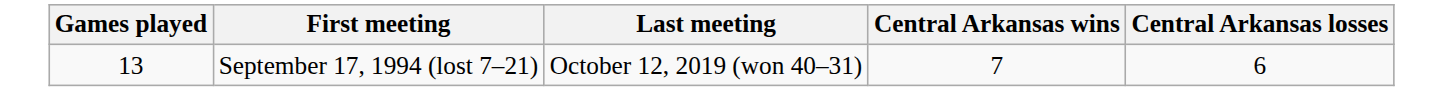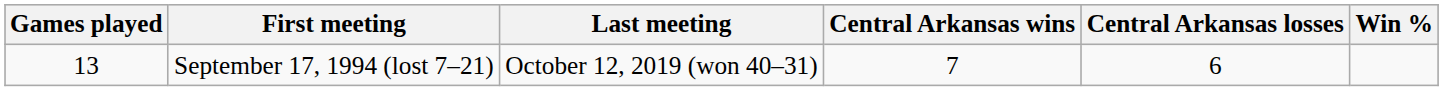+ column: Win %
